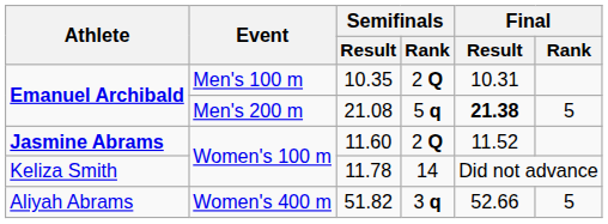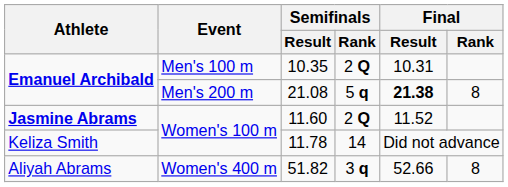21.08 | Final / Rank: 5 -> 8
51.82 | Final / Rank: 5 -> 8
